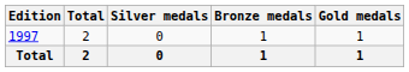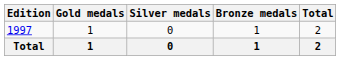columns swapped: Gold medals <-> Total
